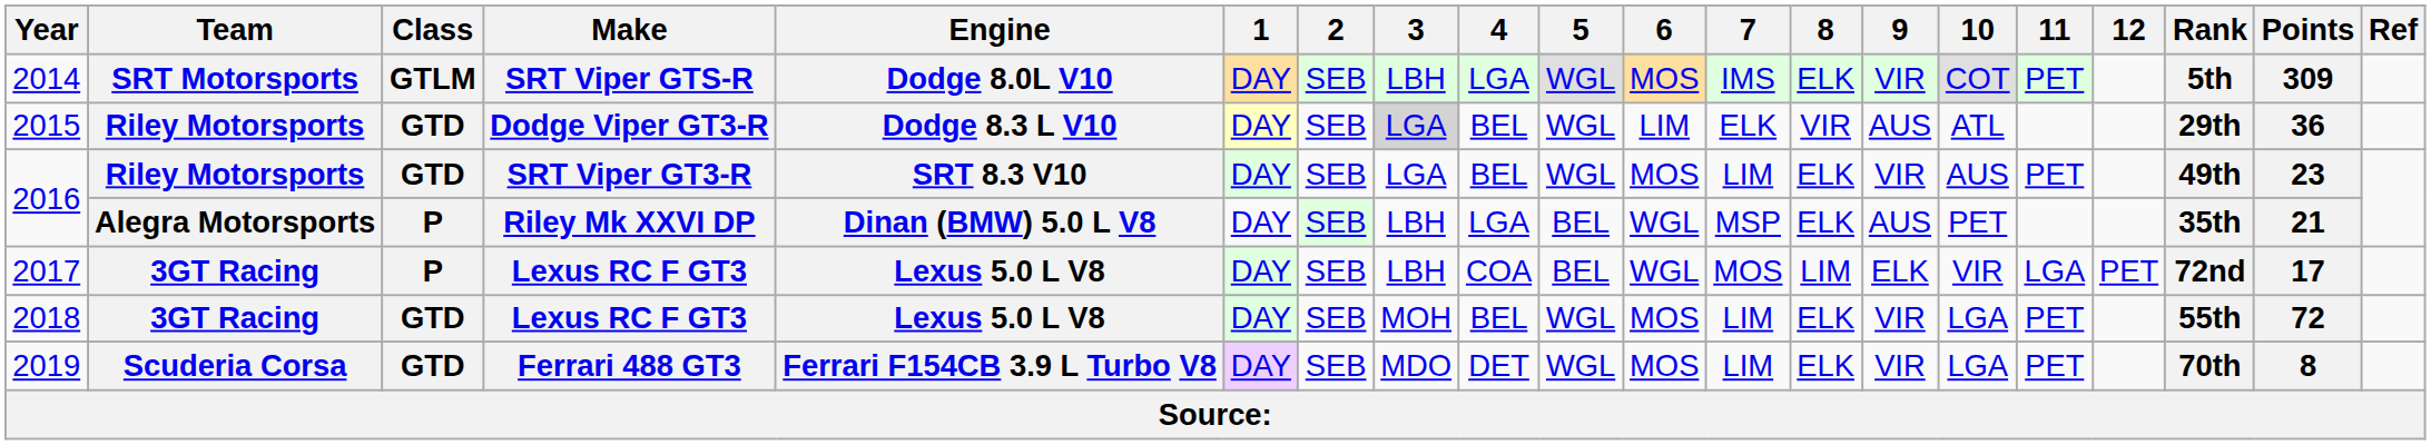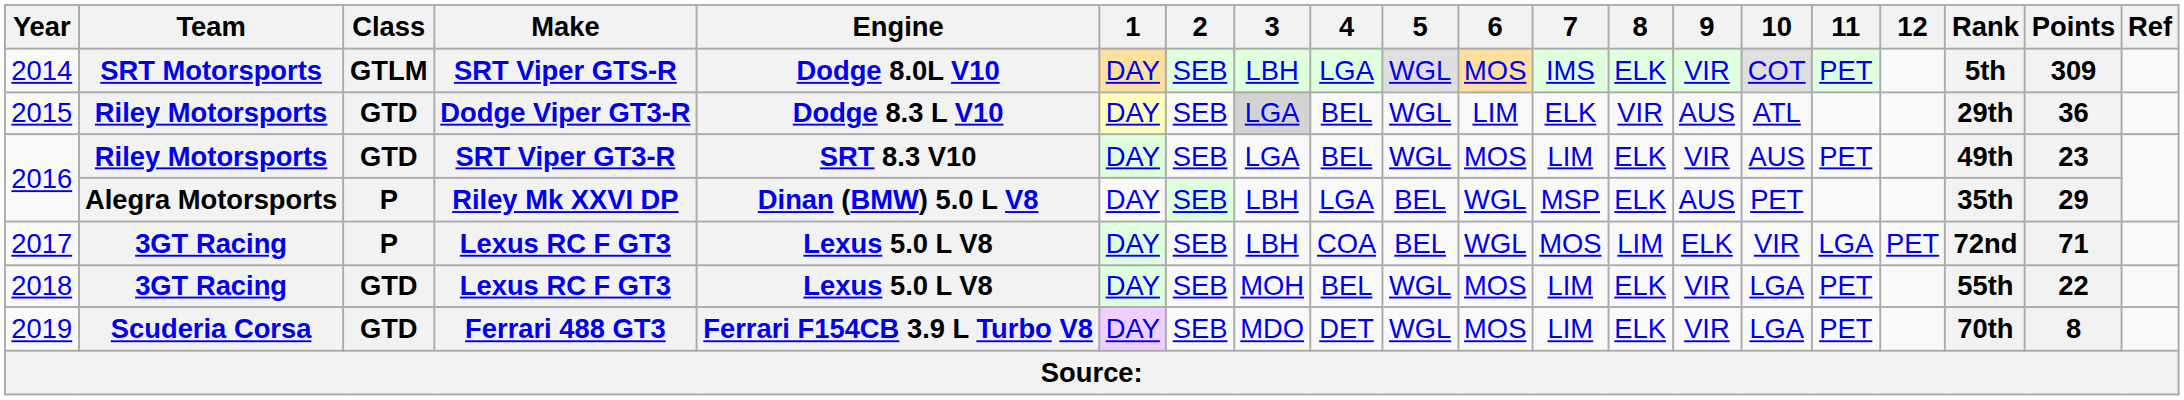2016 / Riley Mk XXVI DP | Points: 21 -> 29
2017 | Points: 17 -> 71
2018 | Points: 72 -> 22
